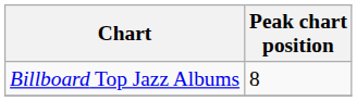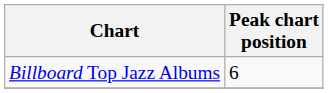Billboard Top Jazz Albums | Peak chart position: 8 -> 6
